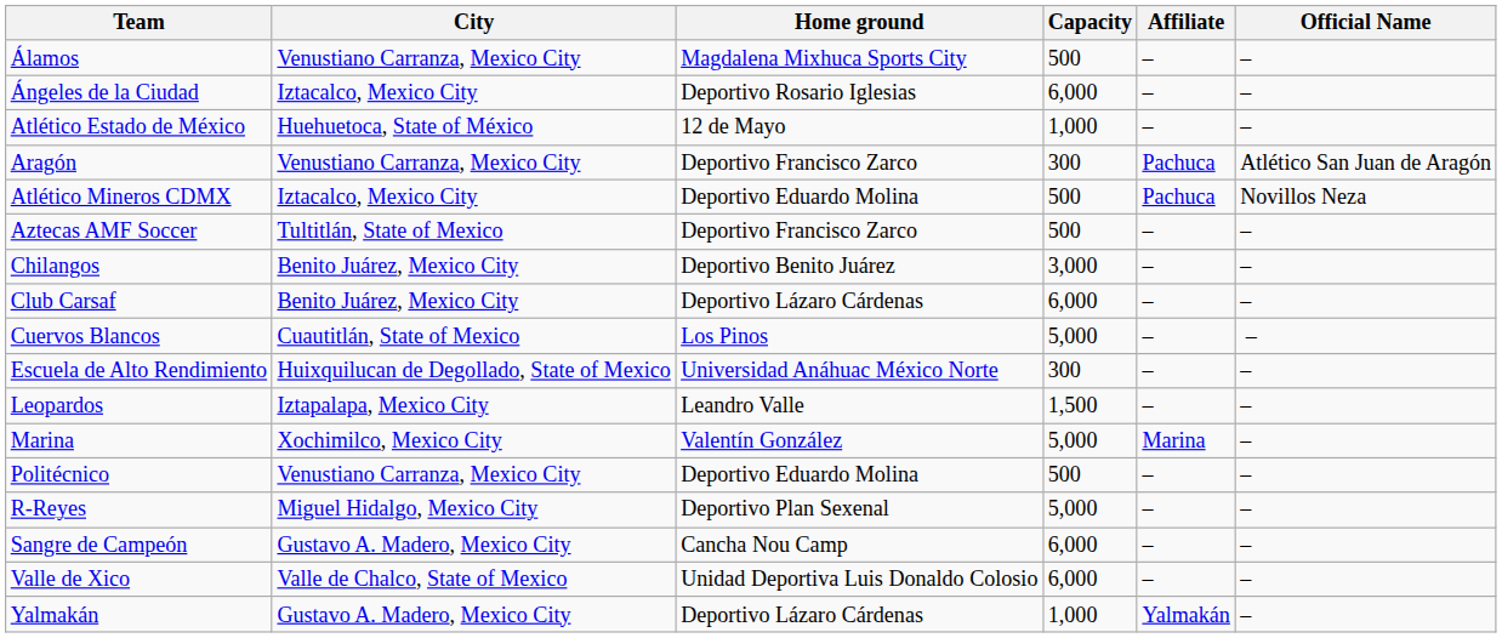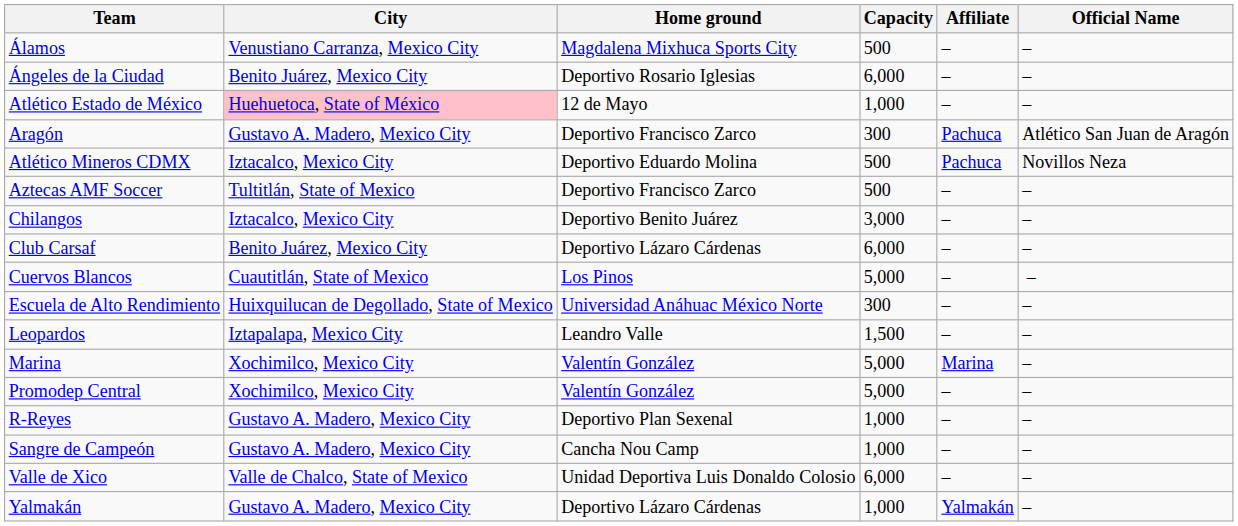Ángeles de la Ciudad | City: Iztacalco, Mexico City -> Benito Juárez, Mexico City
Atlético Estado de México | City: no background -> pink background
Aragón | City: Venustiano Carranza, Mexico City -> Gustavo A. Madero, Mexico City
Chilangos | City: Benito Juárez, Mexico City -> Iztacalco, Mexico City
- row: Politécnico | Venustiano Carranza, Mexico City | Deportivo Eduardo Molina | 500 | – | –
+ row: Promodep Central | Xochimilco, Mexico City | Valentín González | 5,000 | – | –
R-Reyes | City: Miguel Hidalgo, Mexico City -> Gustavo A. Madero, Mexico City
R-Reyes | Capacity: 5,000 -> 1,000
Sangre de Campeón | Capacity: 6,000 -> 1,000
